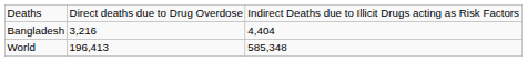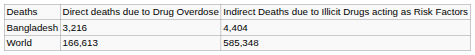World | column 2: 196,413 -> 166,613
